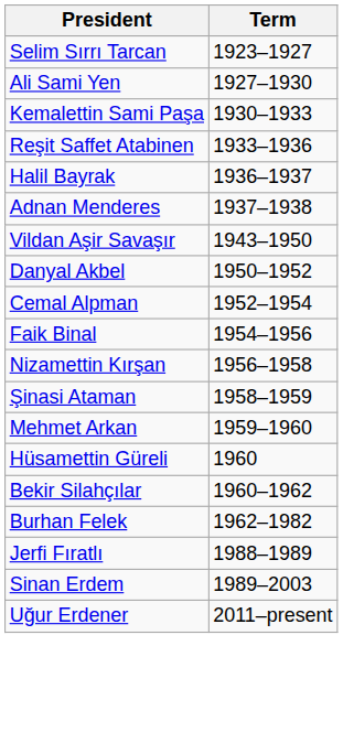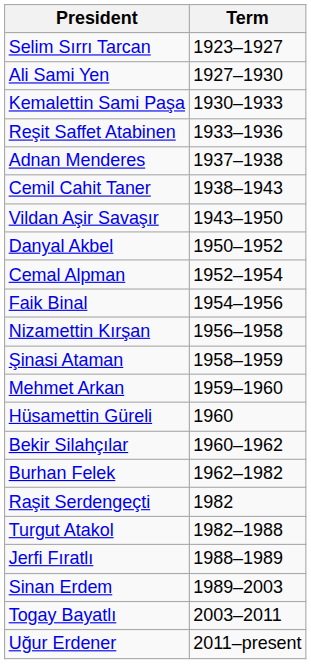- row: Halil Bayrak | 1936–1937
+ row: Cemil Cahit Taner | 1938–1943
+ row: Raşit Serdengeçti | 1982
+ row: Turgut Atakol | 1982–1988
+ row: Togay Bayatlı | 2003–2011
